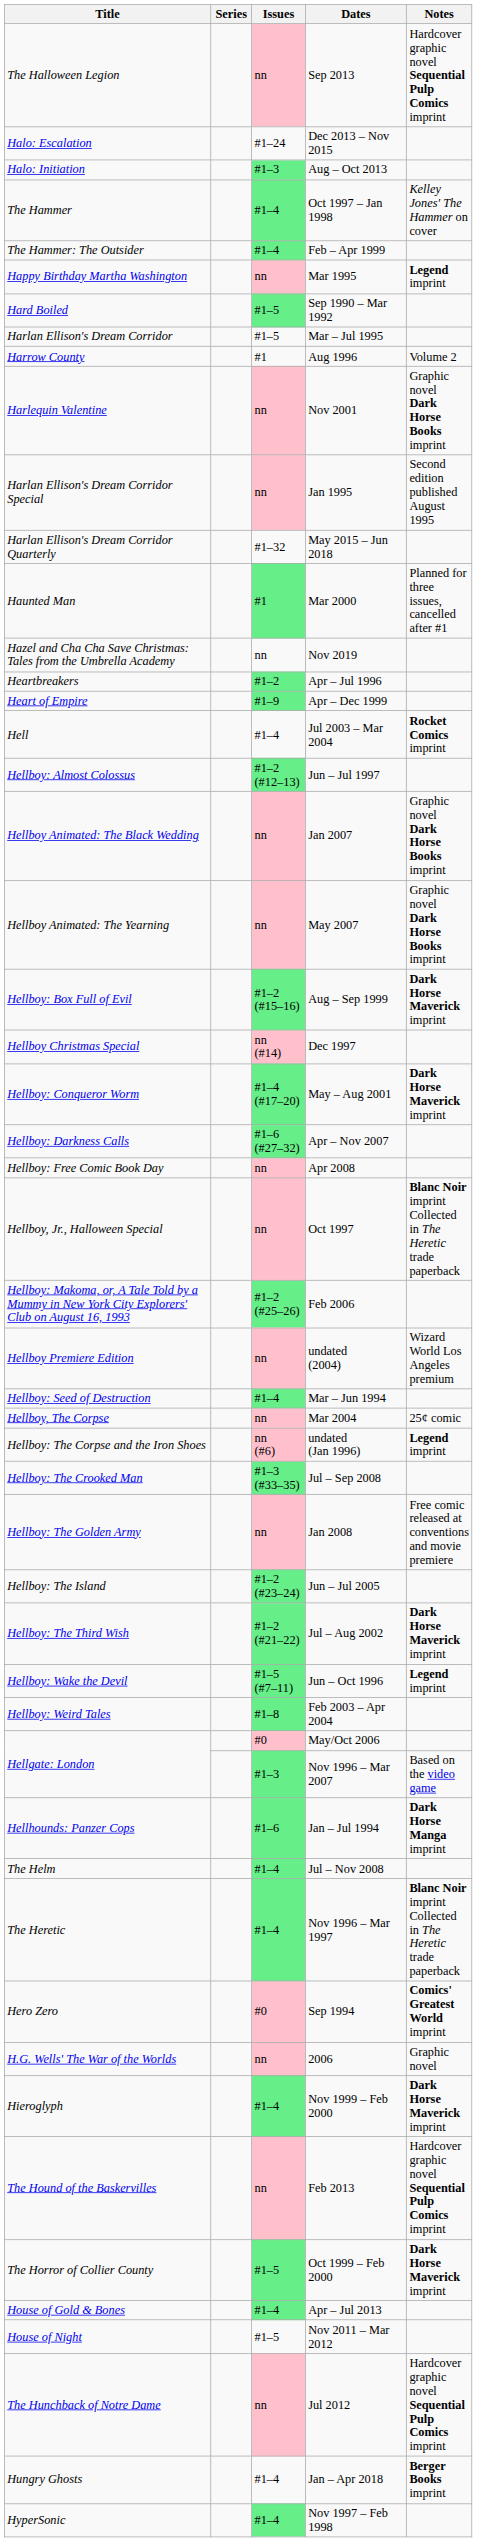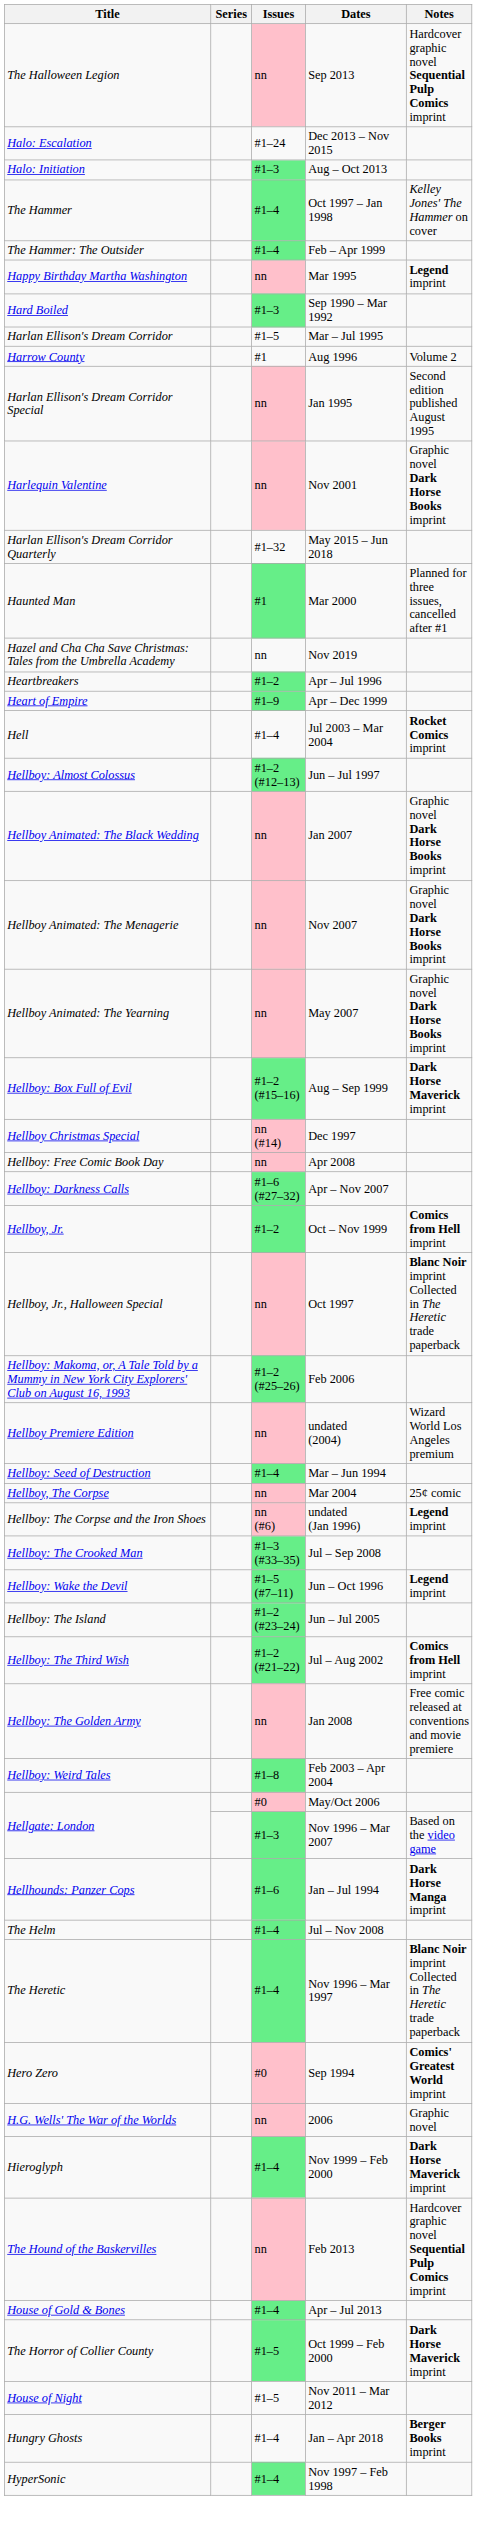Sep 1990 – Mar 1992 | Issues: #1–5 -> #1–3
rows swapped: Jan 1995 <-> Nov 2001
+ row: Hellboy Animated: The Menagerie | nn | Nov 2007 | Graphic novel Dark Horse Books imprint
- row: Hellboy: Conqueror Worm | #1–4 (#17–20) | May – Aug 2001 | Dark Horse Maverick imprint
rows swapped: Apr – Nov 2007 <-> Apr 2008
+ row: Hellboy, Jr. | #1–2 | Oct – Nov 1999 | Comics from Hell imprint
rows swapped: Jan 2008 <-> Jun – Oct 1996
Jul – Aug 2002 | Notes: Dark Horse Maverick imprint -> Comics from Hell imprint
rows swapped: Apr – Jul 2013 <-> Oct 1999 – Feb 2000
- row: The Hunchback of Notre Dame | nn | Jul 2012 | Hardcover graphic novel Sequential Pulp Comics imprint
